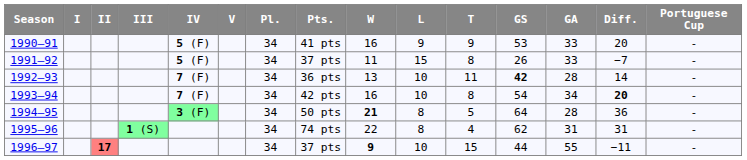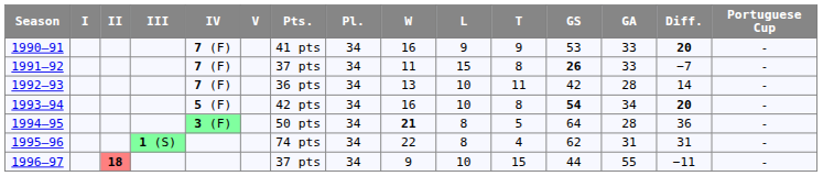columns swapped: Pts. <-> Pl.
1990–91 | IV: 5 (F) -> 7 (F)
1990–91 | Diff.: normal -> bold
1991–92 | IV: 5 (F) -> 7 (F)
1991–92 | GS: normal -> bold
1992–93 | GS: bold -> normal
1993–94 | IV: 7 (F) -> 5 (F)
1993–94 | GS: normal -> bold
1996–97 | II: 17 -> 18
1996–97 | W: bold -> normal
